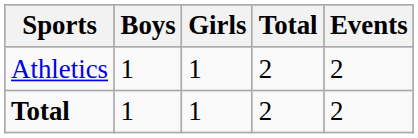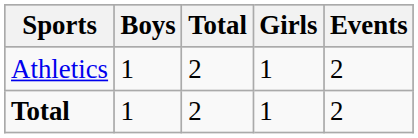columns swapped: Girls <-> Total
